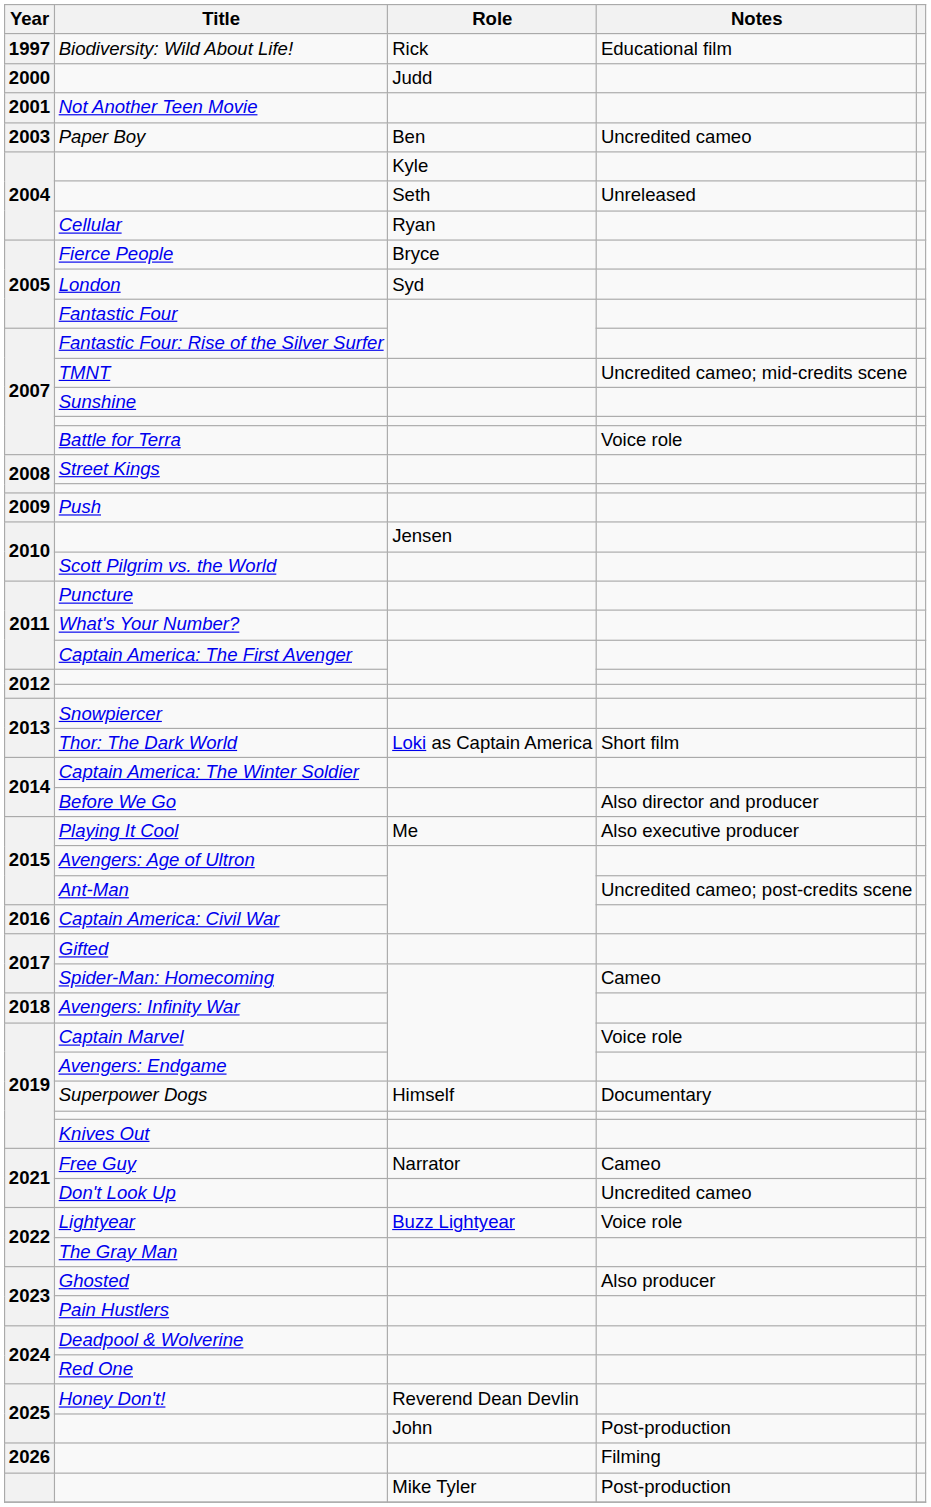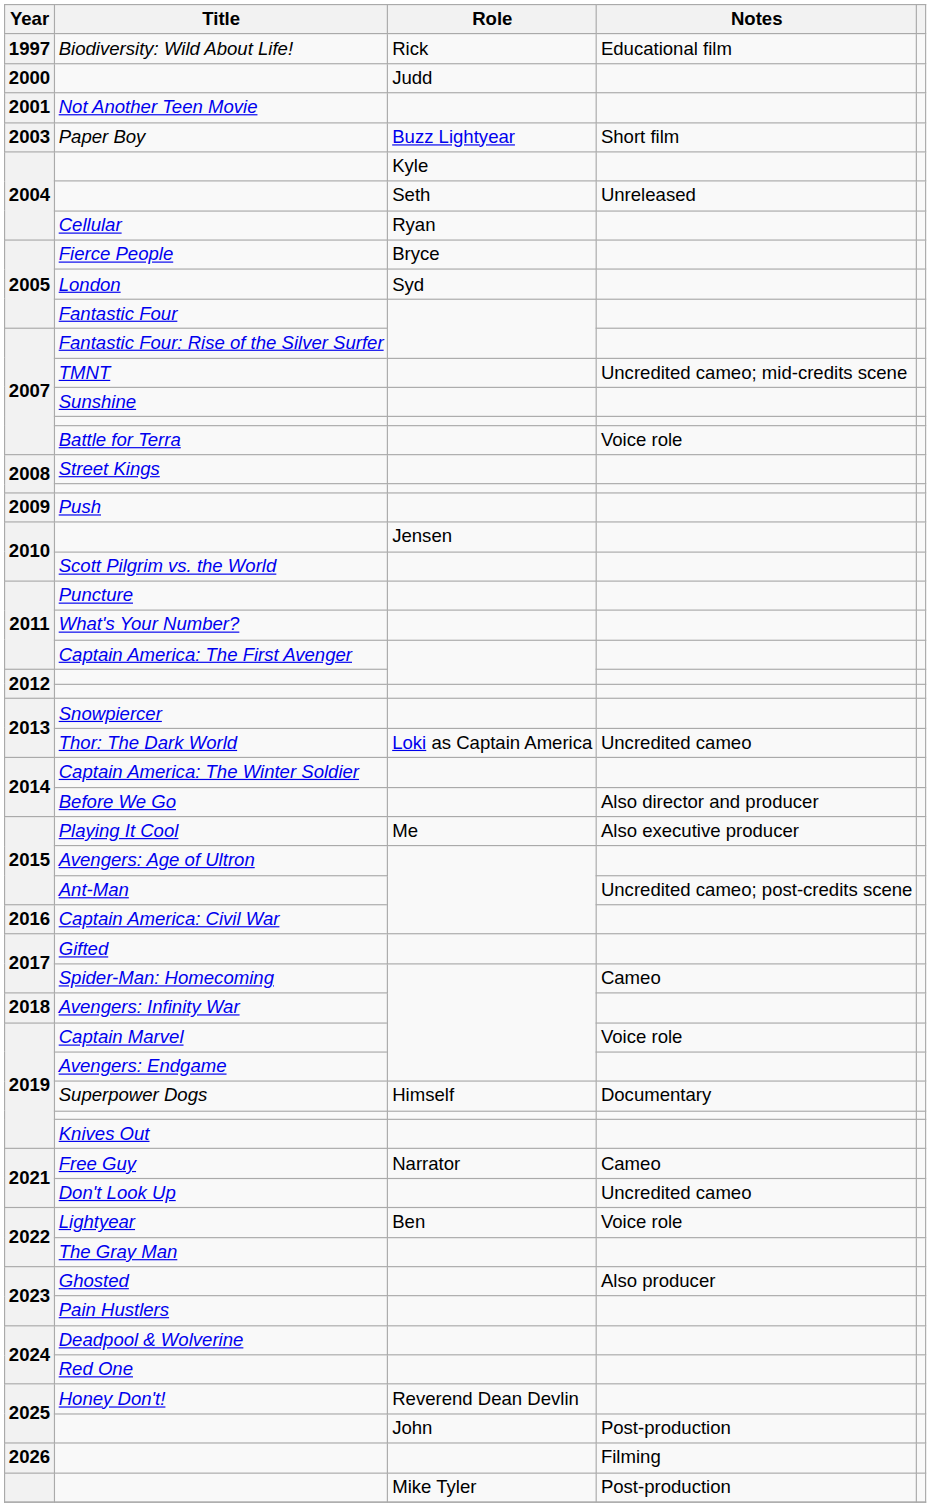Paper Boy | Role: Ben -> Buzz Lightyear
Paper Boy | Notes: Uncredited cameo -> Short film
Thor: The Dark World | Notes: Short film -> Uncredited cameo
Lightyear | Role: Buzz Lightyear -> Ben
